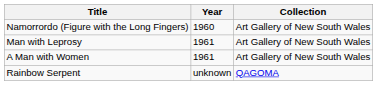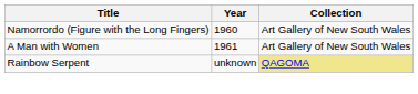- row: Man with Leprosy | 1961 | Art Gallery of New South Wales
Rainbow Serpent | Collection: no background -> khaki background
